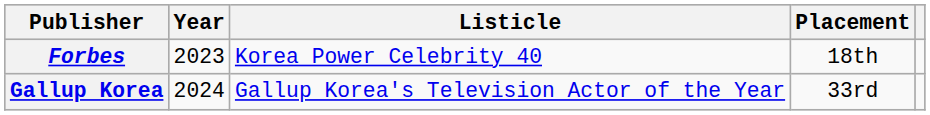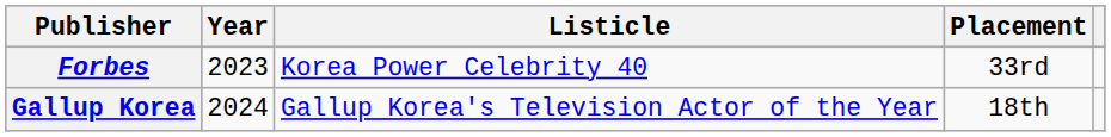Forbes | Placement: 18th -> 33rd
Gallup Korea | Placement: 33rd -> 18th
